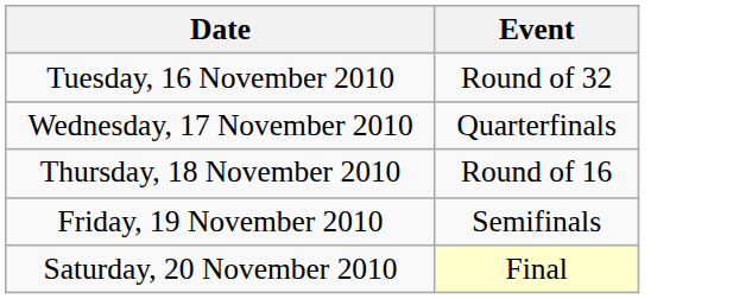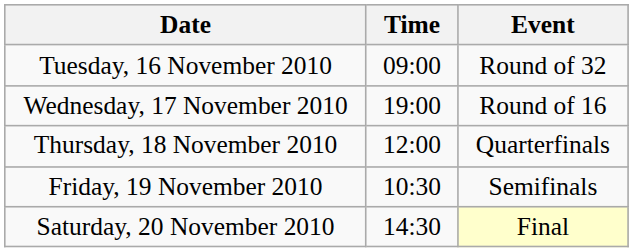+ column: Time | 09:00 | 19:00 | 12:00 | 10:30 | 14:30
Wednesday, 17 November 2010 | Event: Quarterfinals -> Round of 16
Thursday, 18 November 2010 | Event: Round of 16 -> Quarterfinals
